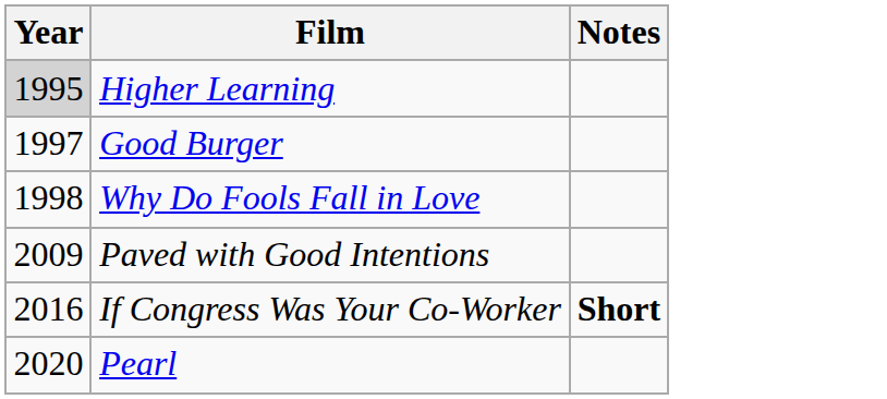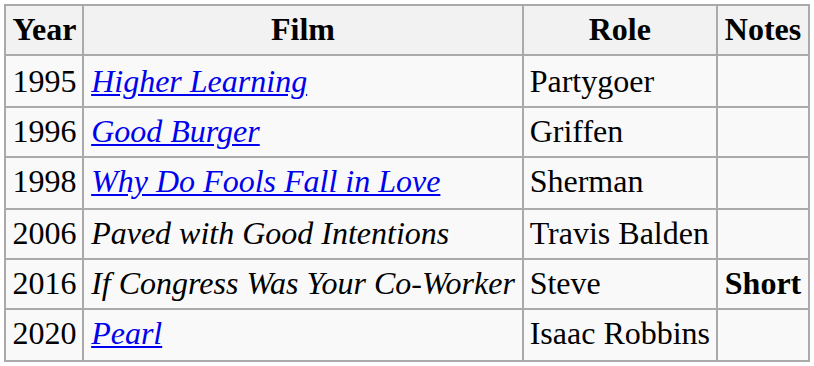+ column: Role | Partygoer | Griffen | Sherman | Travis Balden | Steve | Isaac Robbins
Higher Learning | Year: lightgrey background -> no background
Good Burger | Year: 1997 -> 1996
Paved with Good Intentions | Year: 2009 -> 2006
